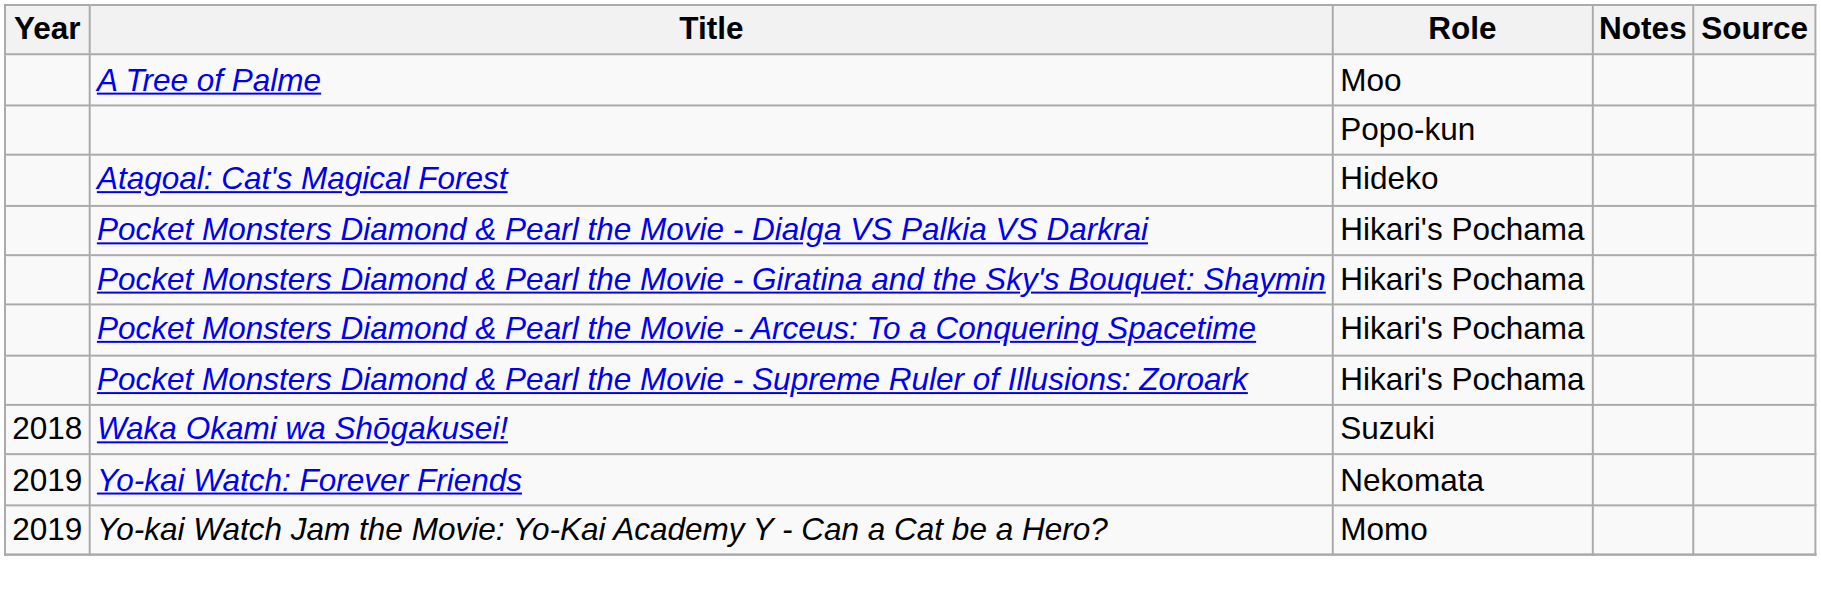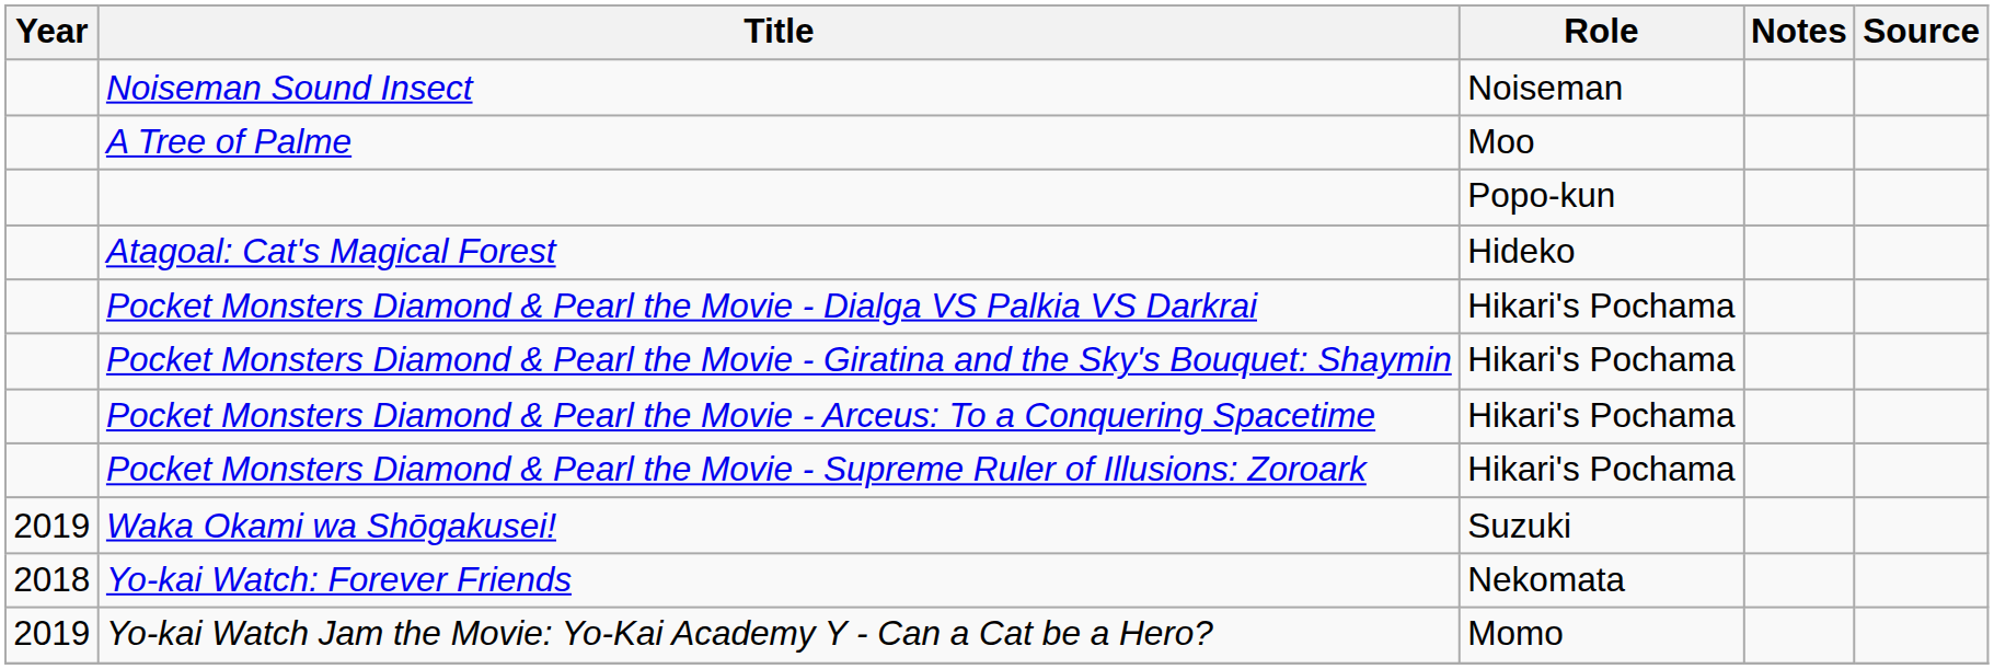+ row: Noiseman Sound Insect | Noiseman
Waka Okami wa Shōgakusei! | Year: 2018 -> 2019
Yo-kai Watch: Forever Friends | Year: 2019 -> 2018
